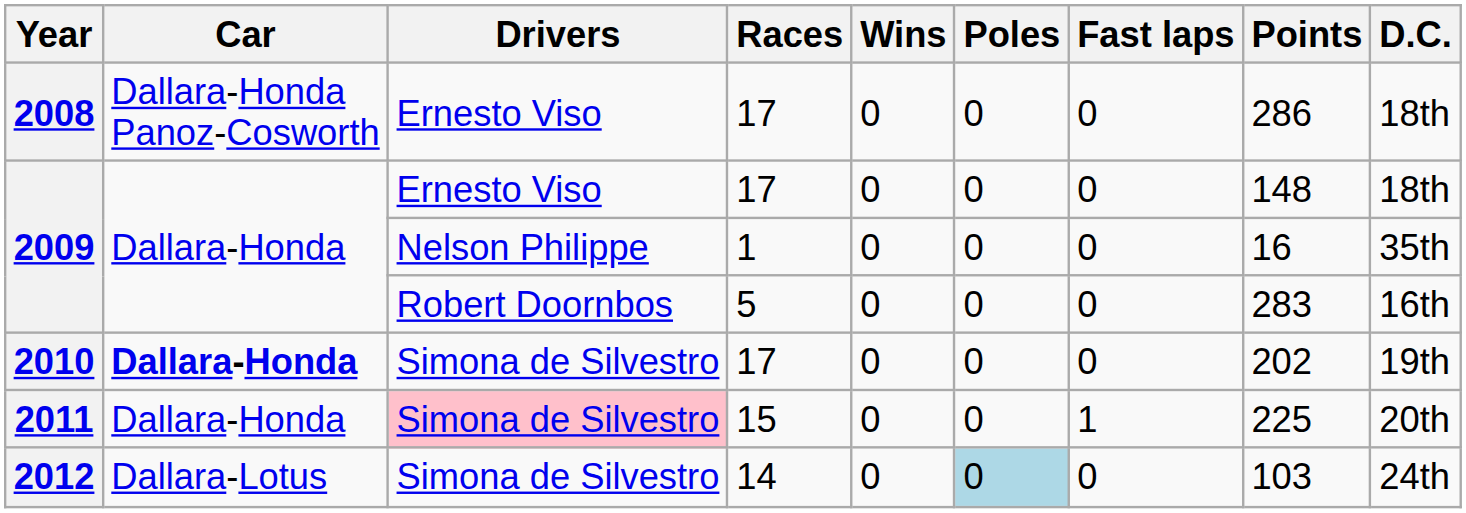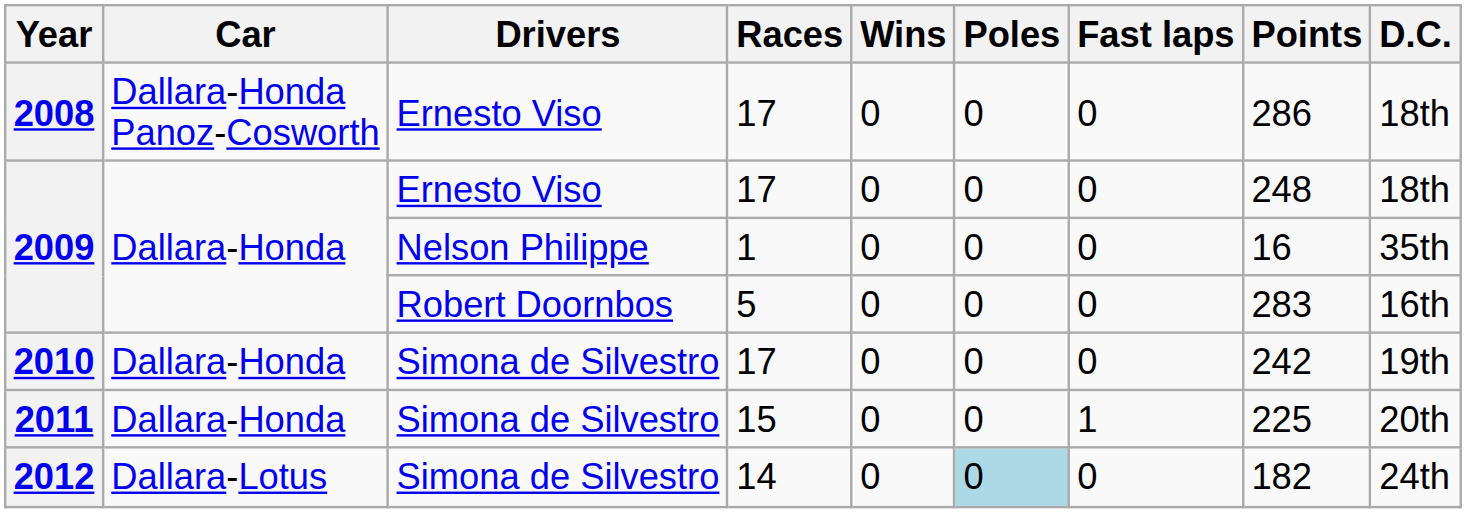2009 / 17 | Points: 148 -> 248
2010 | Car: bold -> normal
2010 | Points: 202 -> 242
2011 | Drivers: pink background -> no background
2012 | Points: 103 -> 182
